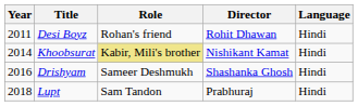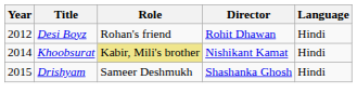Desi Boyz | Year: 2011 -> 2012
Drishyam | Year: 2016 -> 2015
- row: 2018 | Lupt | Sam Tandon | Prabhuraj | Hindi
